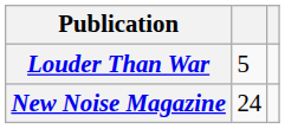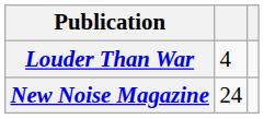Louder Than War | column 2: 5 -> 4
